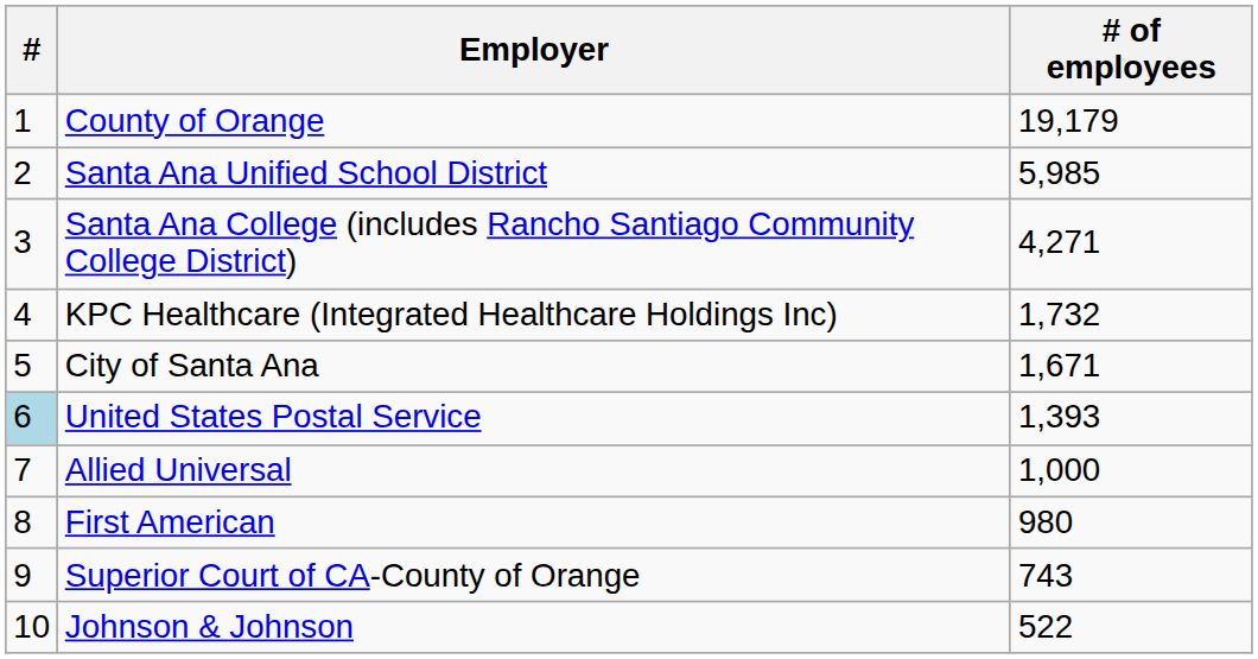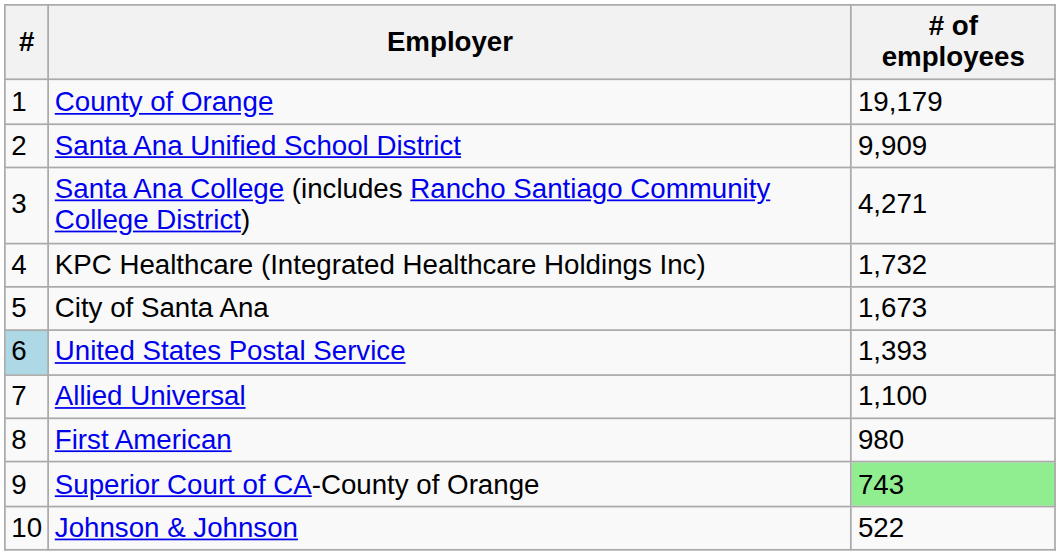Santa Ana Unified School District | # of employees: 5,985 -> 9,909
City of Santa Ana | # of employees: 1,671 -> 1,673
Allied Universal | # of employees: 1,000 -> 1,100
Superior Court of CA-County of Orange | # of employees: no background -> lightgreen background
